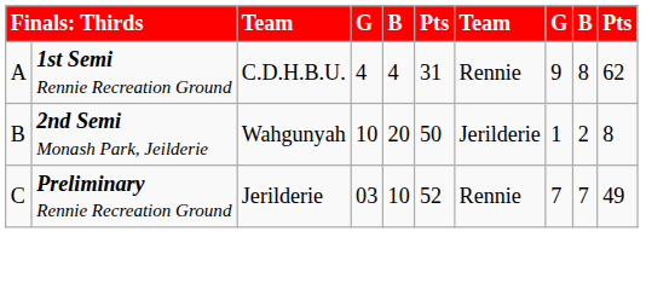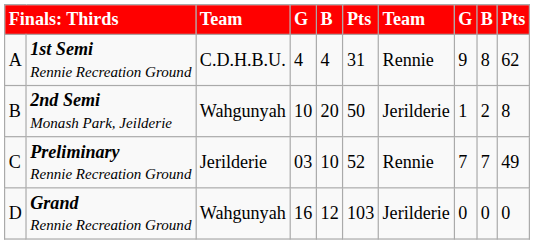+ row: D | Grand Rennie Recreation Ground | Wahgunyah | 16 | 12 | 103 | Jerilderie | 0 | 0 | 0
